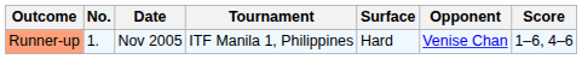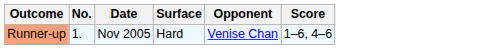- column: Tournament | ITF Manila 1, Philippines
